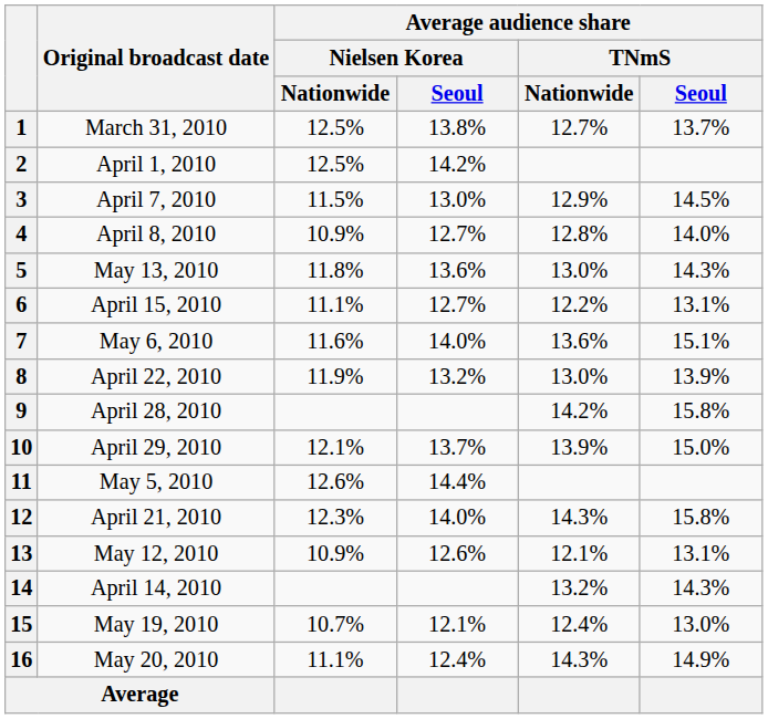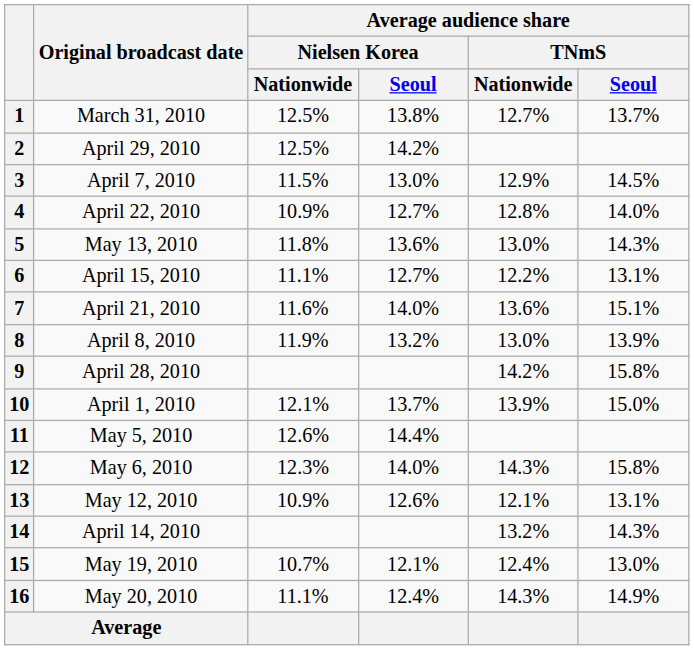2 | Original broadcast date: April 1, 2010 -> April 29, 2010
4 | Original broadcast date: April 8, 2010 -> April 22, 2010
7 | Original broadcast date: May 6, 2010 -> April 21, 2010
8 | Original broadcast date: April 22, 2010 -> April 8, 2010
10 | Original broadcast date: April 29, 2010 -> April 1, 2010
12 | Original broadcast date: April 21, 2010 -> May 6, 2010
